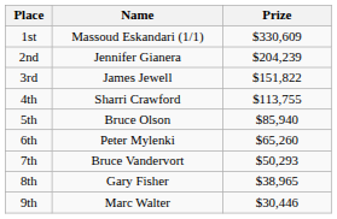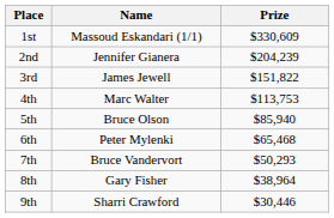4th | Name: Sharri Crawford -> Marc Walter
4th | Prize: $113,755 -> $113,753
6th | Prize: $65,260 -> $65,468
8th | Prize: $38,965 -> $38,964
9th | Name: Marc Walter -> Sharri Crawford
